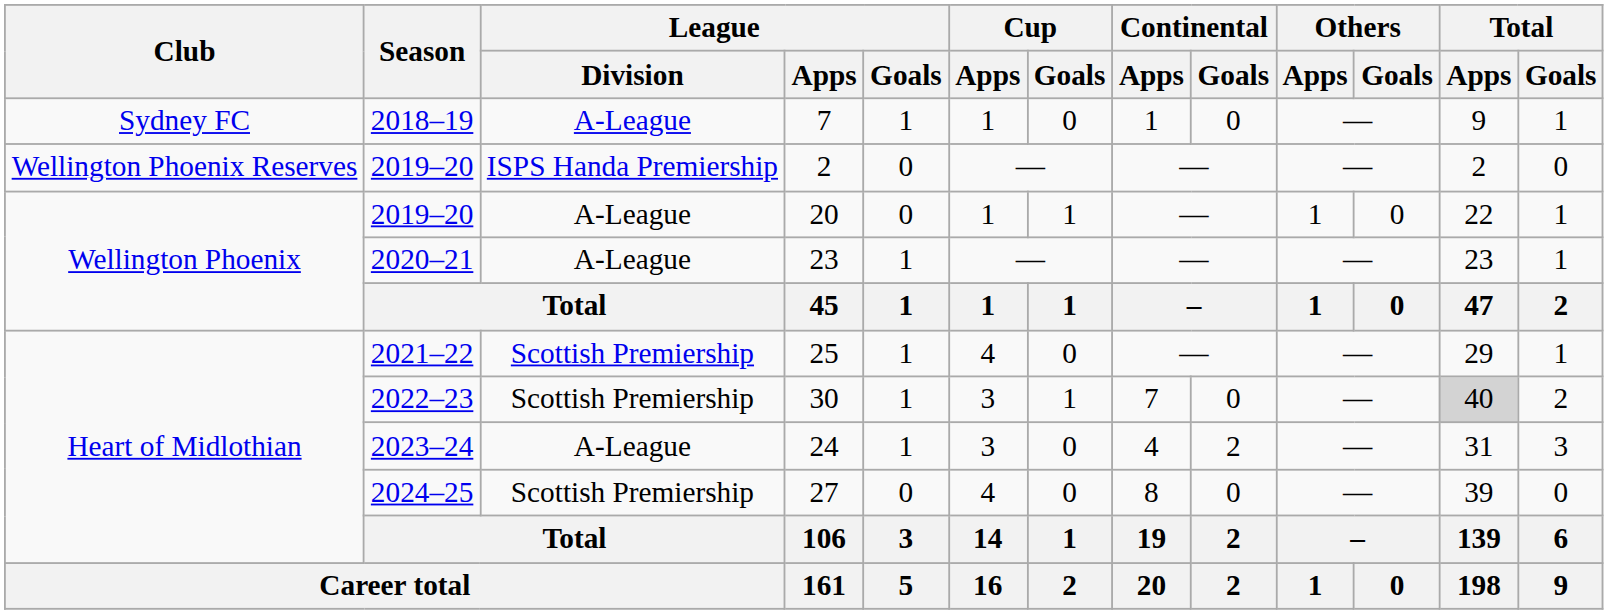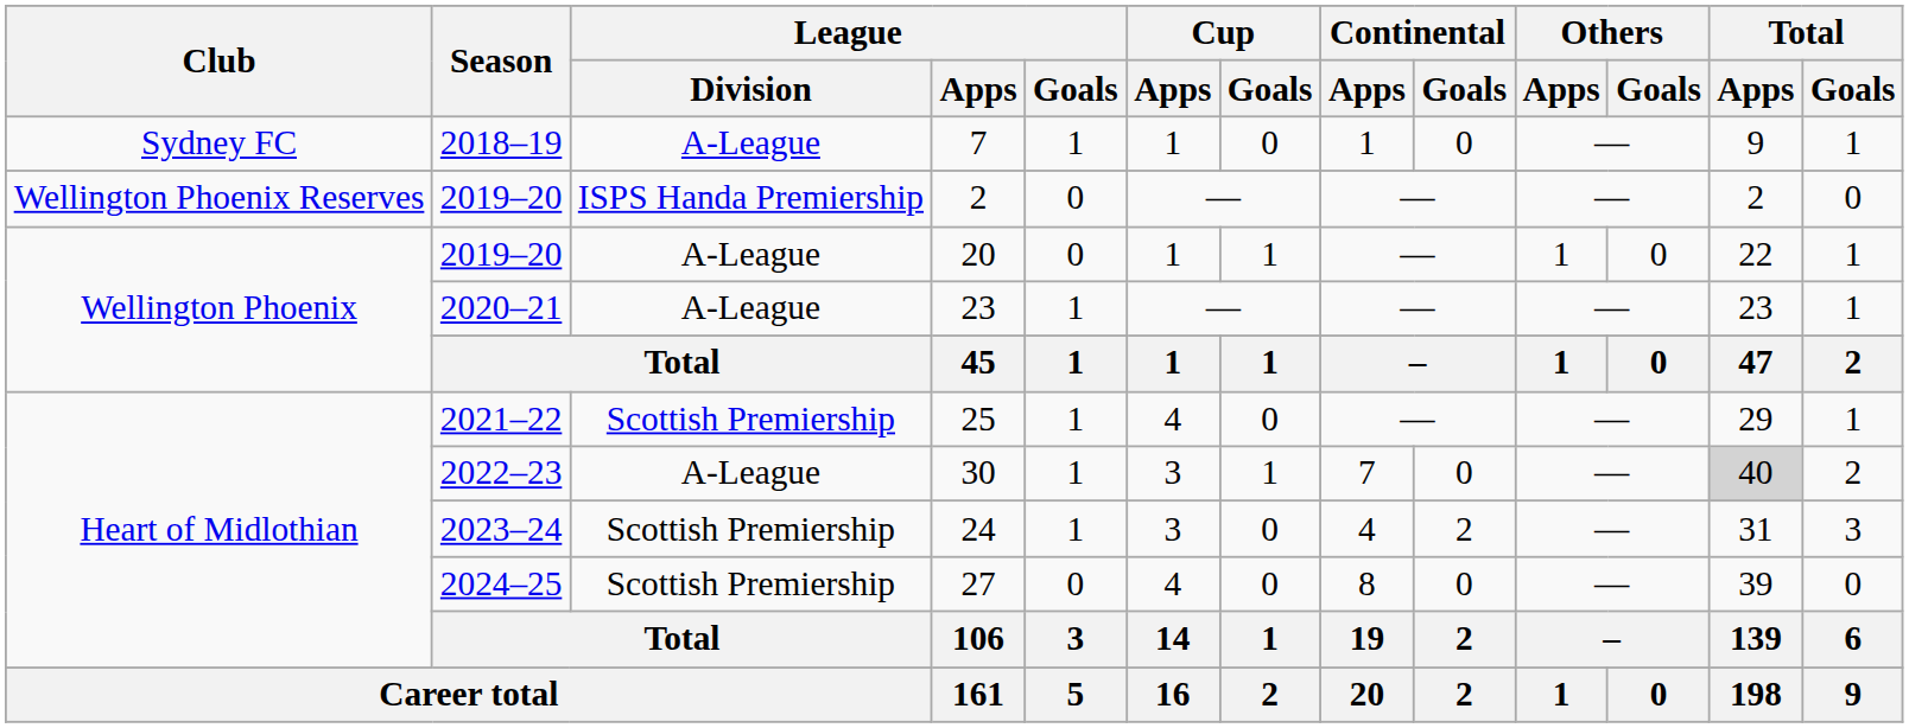30 | League / Division: Scottish Premiership -> A-League
24 | League / Division: A-League -> Scottish Premiership
